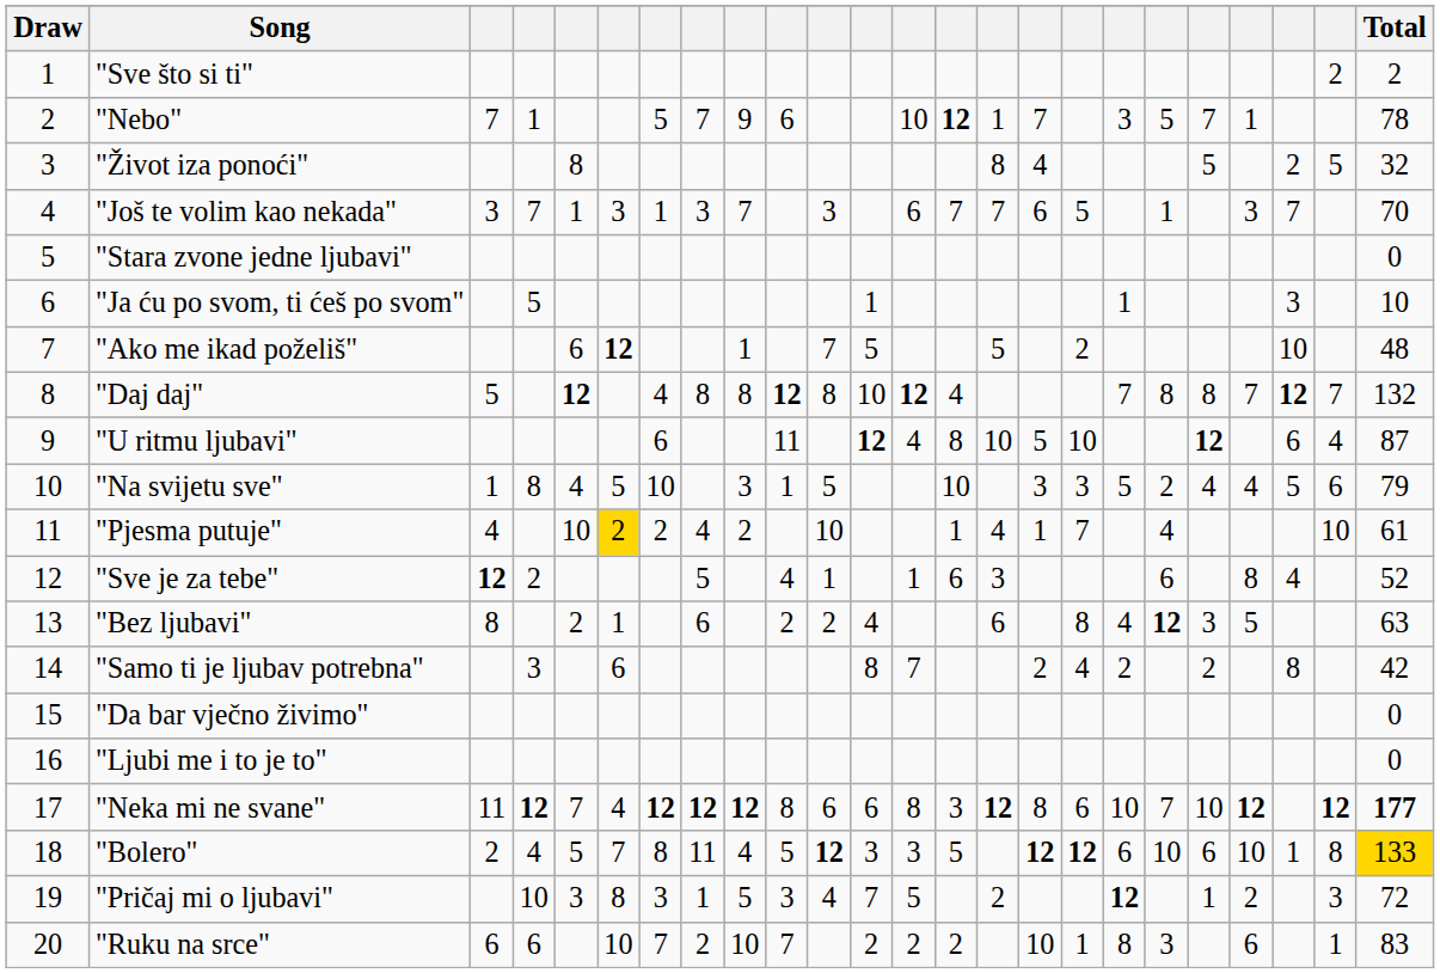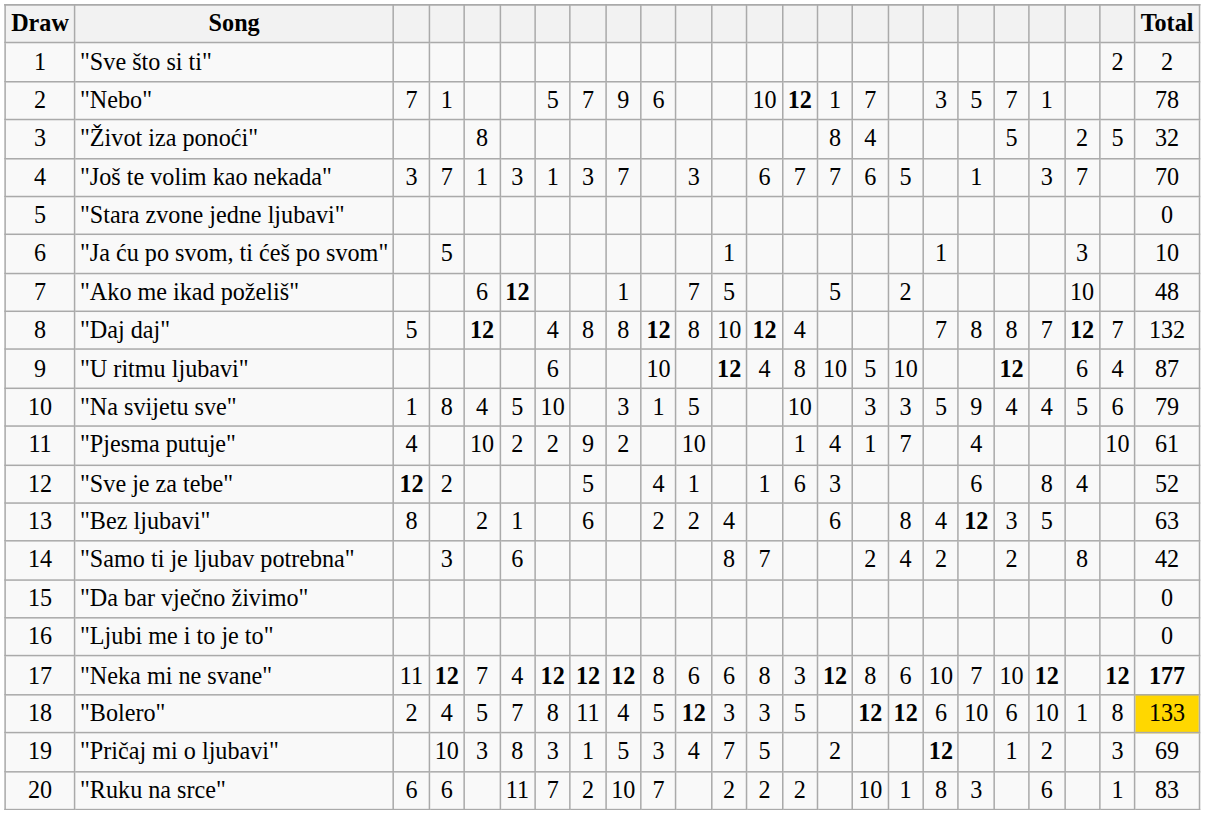"U ritmu ljubavi" | column 10: 11 -> 10
"Na svijetu sve" | column 19: 2 -> 9
"Pjesma putuje" | column 6: gold background -> no background
"Pjesma putuje" | column 8: 4 -> 9
"Pričaj mi o ljubavi" | Total: 72 -> 69
"Ruku na srce" | column 6: 10 -> 11
